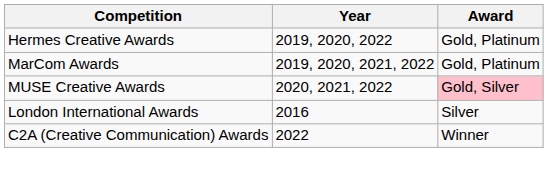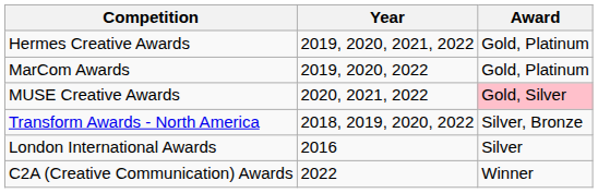Hermes Creative Awards | Year: 2019, 2020, 2022 -> 2019, 2020, 2021, 2022
MarCom Awards | Year: 2019, 2020, 2021, 2022 -> 2019, 2020, 2022
+ row: Transform Awards - North America | 2018, 2019, 2020, 2022 | Silver, Bronze
